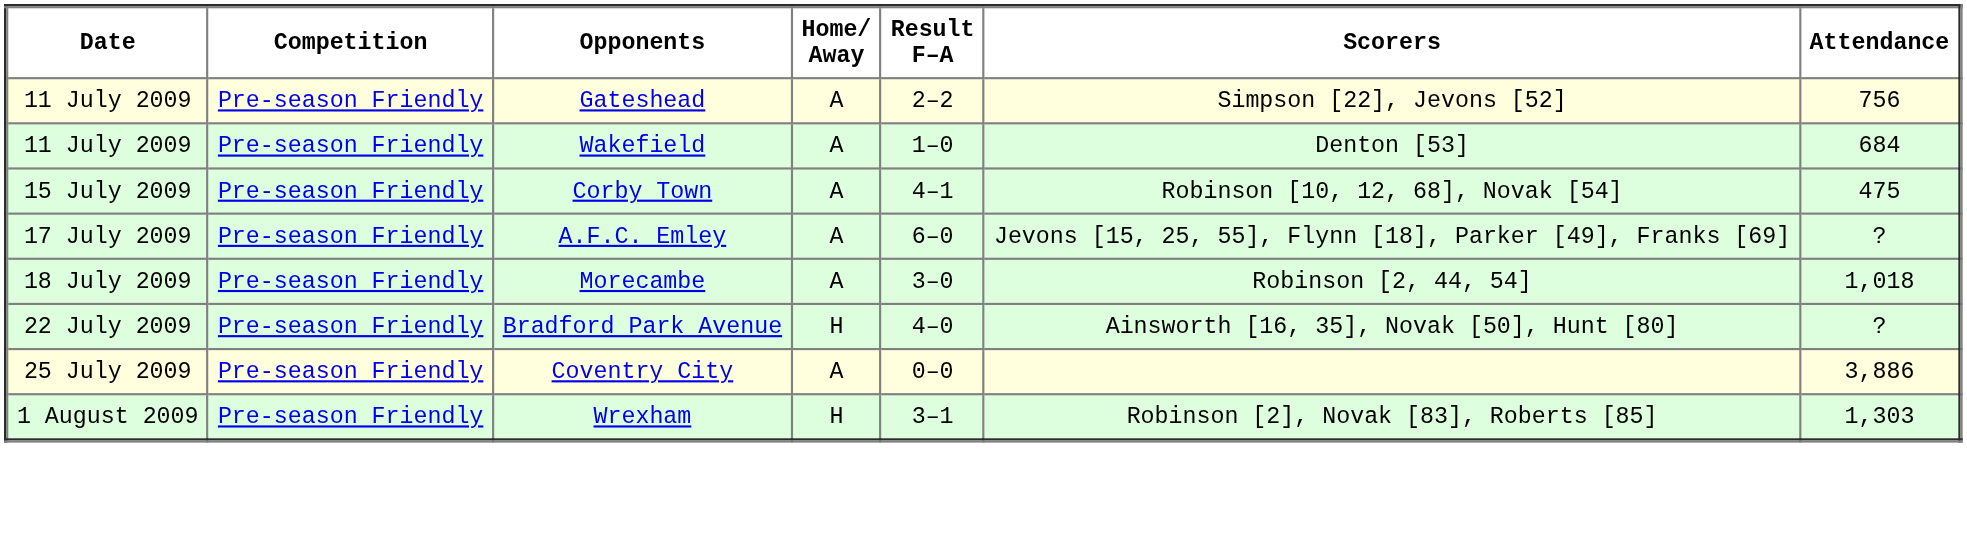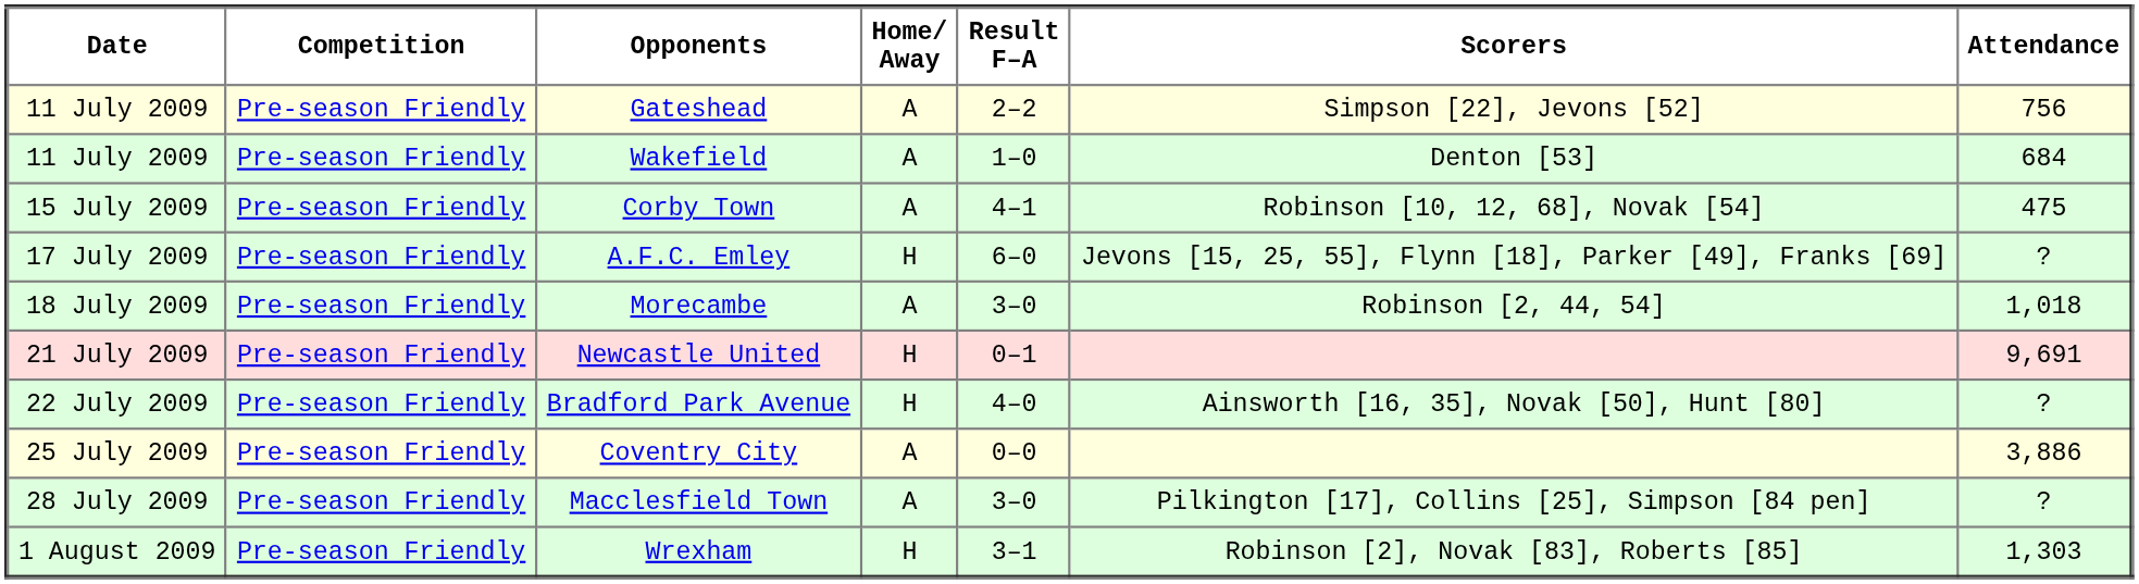A.F.C. Emley | Home/ Away: A -> H
+ row: 21 July 2009 | Pre-season Friendly | Newcastle United | H | 0–1 | 9,691
+ row: 28 July 2009 | Pre-season Friendly | Macclesfield Town | A | 3–0 | Pilkington [17], Collins [25], Simpson [84 pen] | ?
